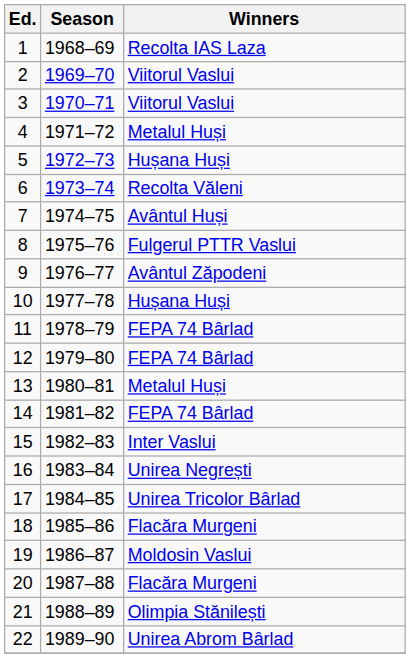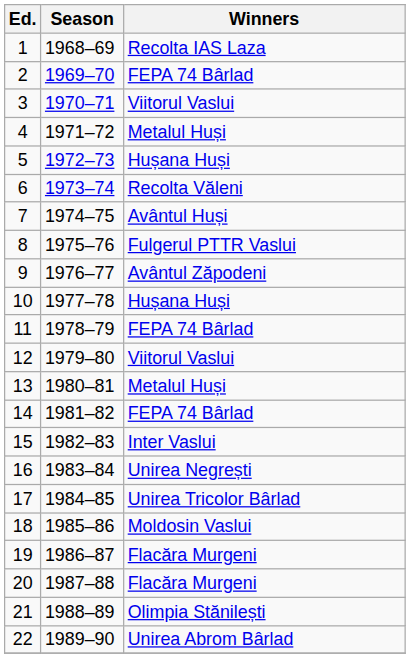2 | Winners: Viitorul Vaslui -> FEPA 74 Bârlad
12 | Winners: FEPA 74 Bârlad -> Viitorul Vaslui
18 | Winners: Flacăra Murgeni -> Moldosin Vaslui
19 | Winners: Moldosin Vaslui -> Flacăra Murgeni
